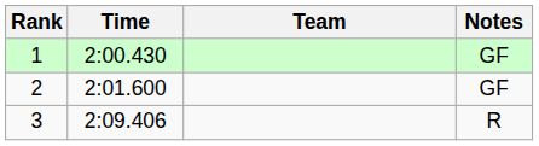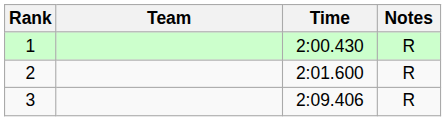columns swapped: Team <-> Time
1 | Notes: GF -> R
2 | Notes: GF -> R
